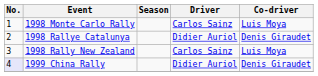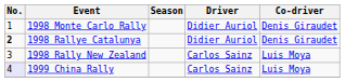1998 Monte Carlo Rally | Driver: Carlos Sainz -> Didier Auriol
1998 Monte Carlo Rally | Co-driver: Luis Moya -> Denis Giraudet
1998 Rallye Catalunya | No.: normal -> bold
1999 China Rally | Driver: Didier Auriol -> Carlos Sainz
1999 China Rally | Co-driver: Denis Giraudet -> Luis Moya
